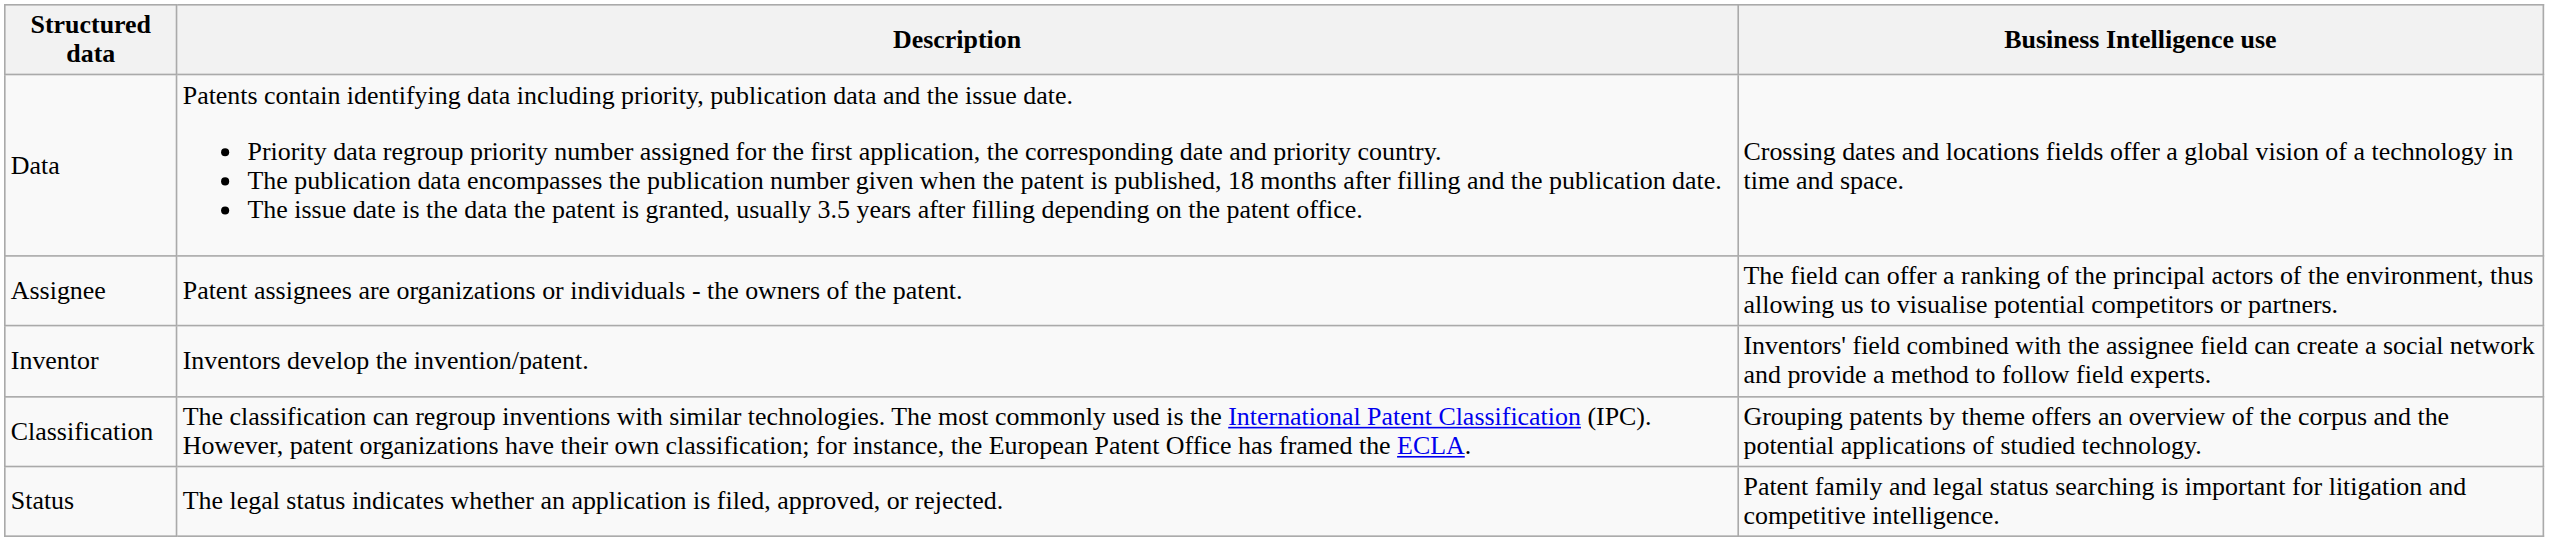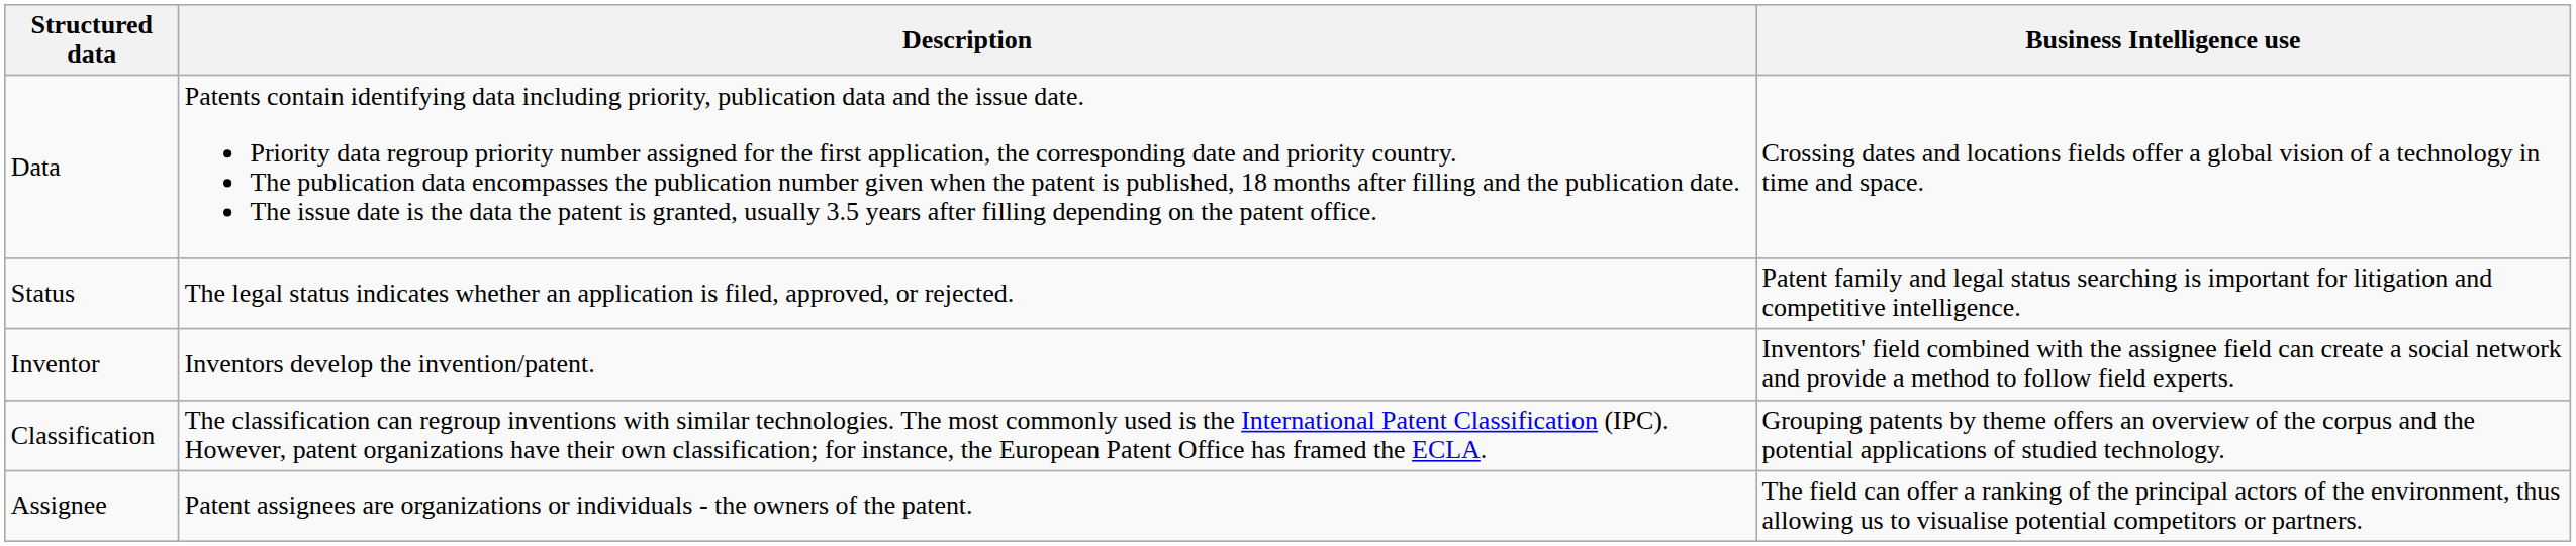rows swapped: Assignee <-> Status
